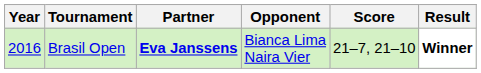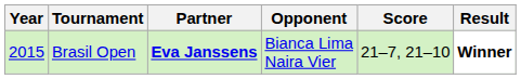Brasil Open | Year: 2016 -> 2015
